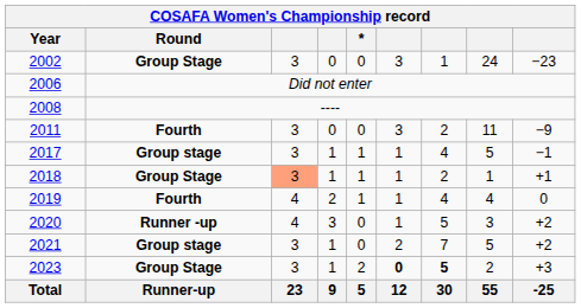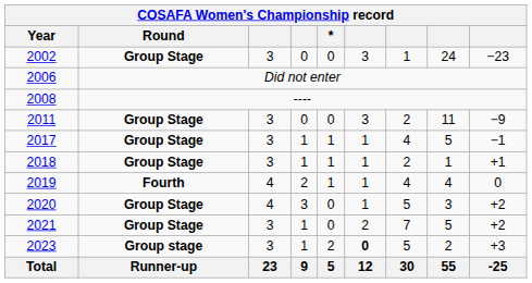2011 | Round: Fourth -> Group Stage
2017 | Round: Group stage -> Group Stage
2018 | column 3: lightsalmon background -> no background
2020 | Round: Runner -up -> Group Stage
2021 | Round: Group stage -> Group Stage
2023 | Round: Group Stage -> Group stage
2023 | column 7: bold -> normal
